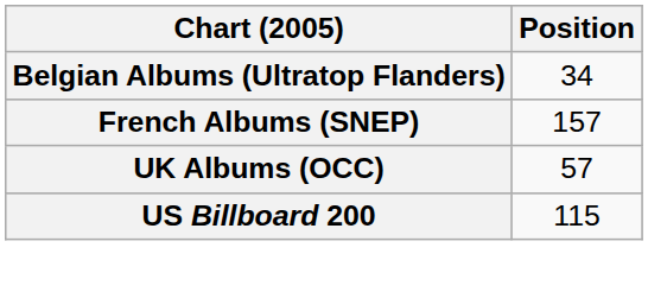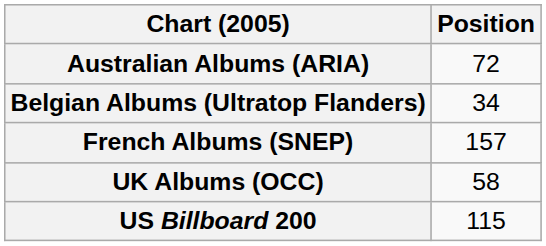+ row: Australian Albums (ARIA) | 72
UK Albums (OCC) | Position: 57 -> 58
